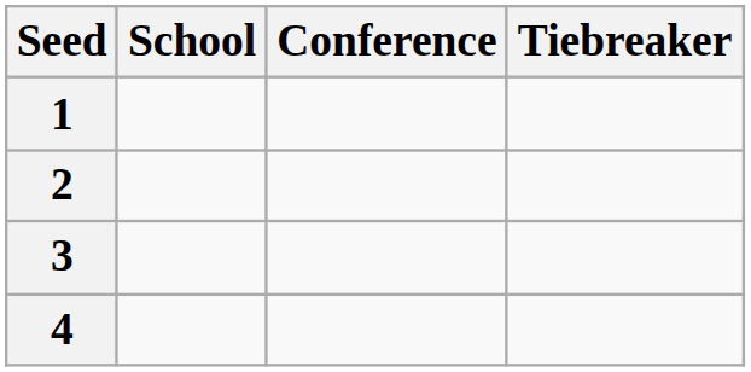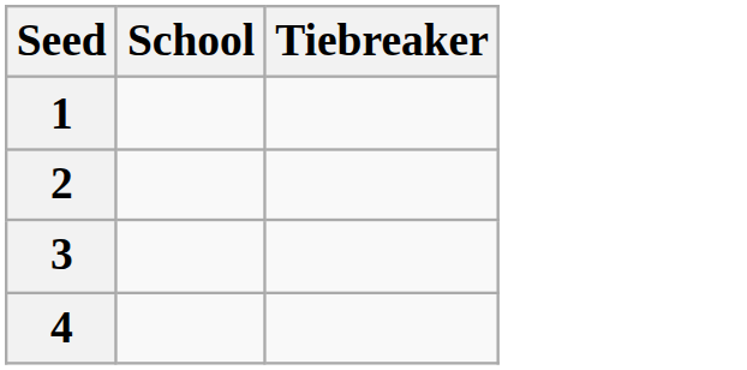- column: Conference
